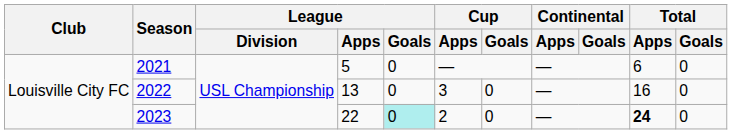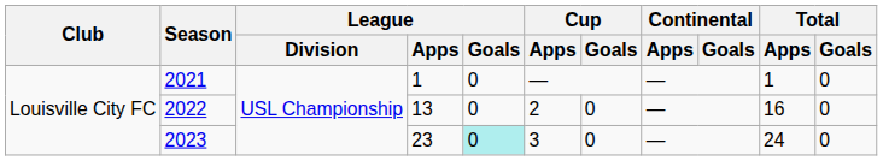2021 | League / Apps: 5 -> 1
2021 | Total / Apps: 6 -> 1
2022 | Cup / Apps: 3 -> 2
2023 | League / Apps: 22 -> 23
2023 | Cup / Apps: 2 -> 3
2023 | Total / Apps: bold -> normal
